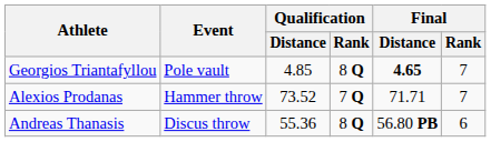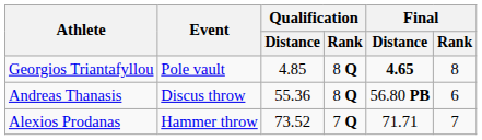Georgios Triantafyllou | Final / Rank: 7 -> 8
rows swapped: Andreas Thanasis <-> Alexios Prodanas
